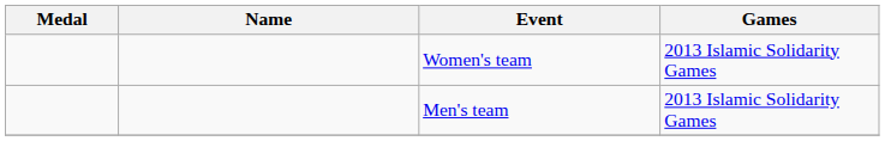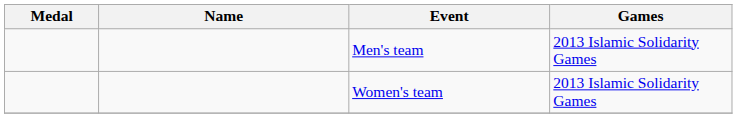rows swapped: Women's team <-> Men's team
